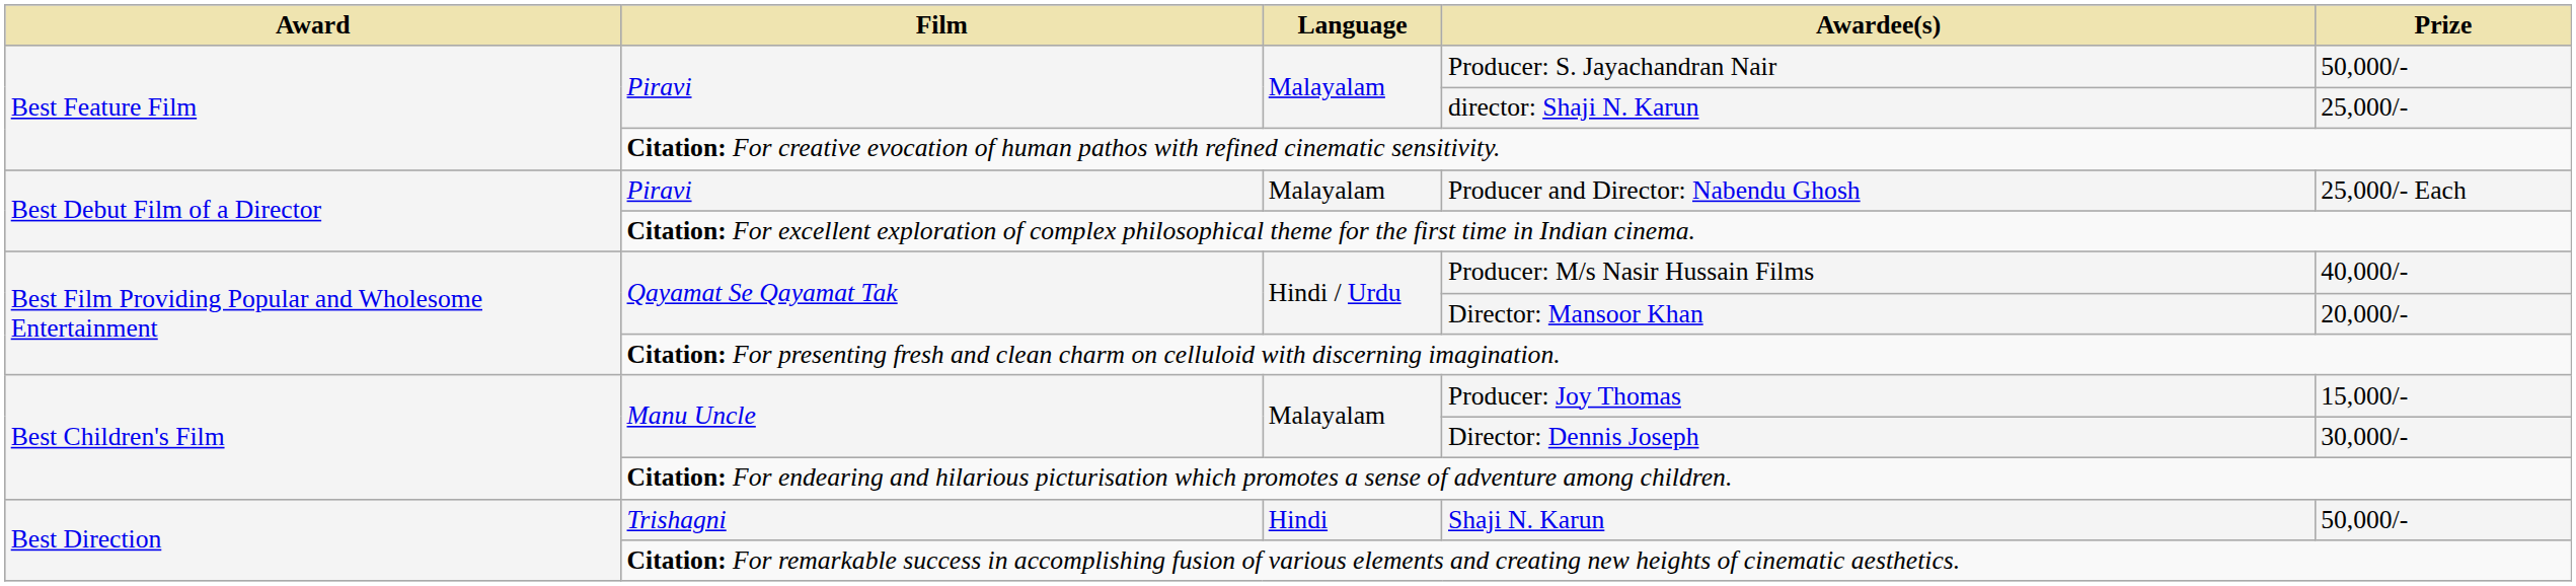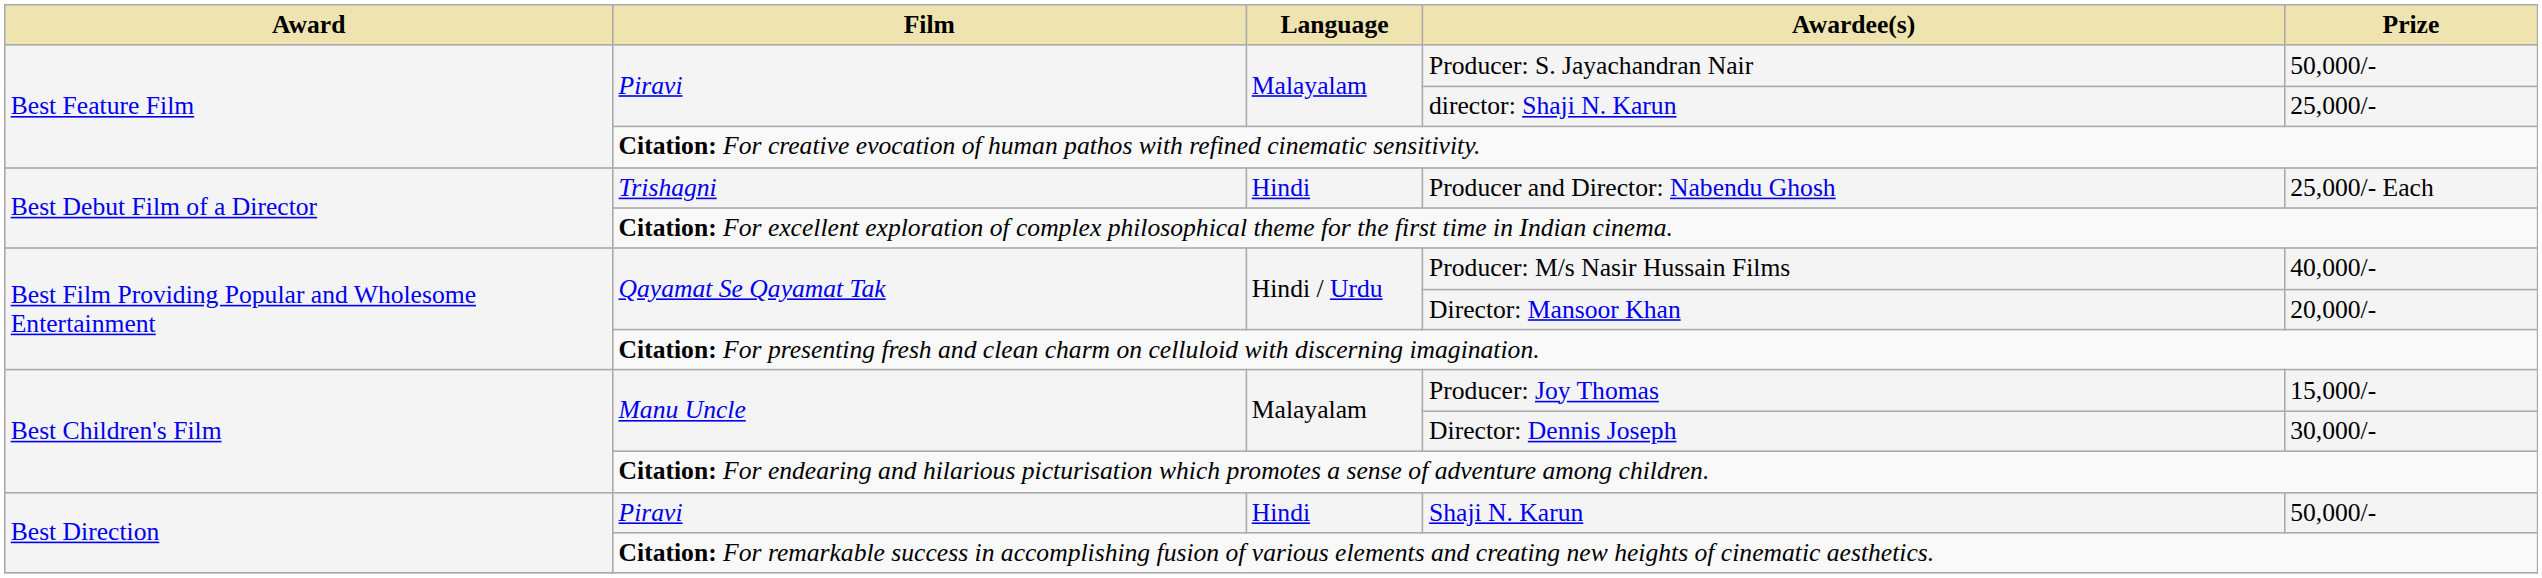Producer and Director: Nabendu Ghosh | Film: Piravi -> Trishagni
Producer and Director: Nabendu Ghosh | Language: Malayalam -> Hindi
Shaji N. Karun | Film: Trishagni -> Piravi
